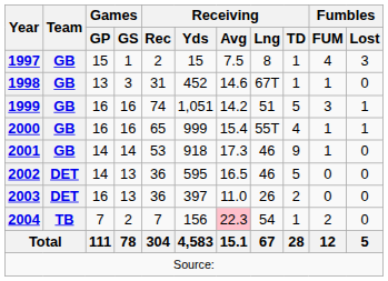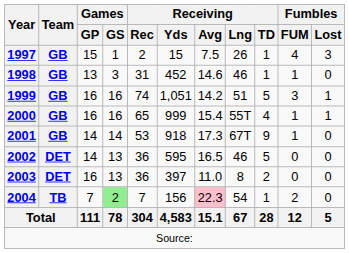1997 | Receiving / Lng: 8 -> 26
1998 | Receiving / Lng: 67T -> 46
2001 | Receiving / Lng: 46 -> 67T
2003 | Receiving / Lng: 26 -> 8
2004 | Games / GS: no background -> lightgreen background
